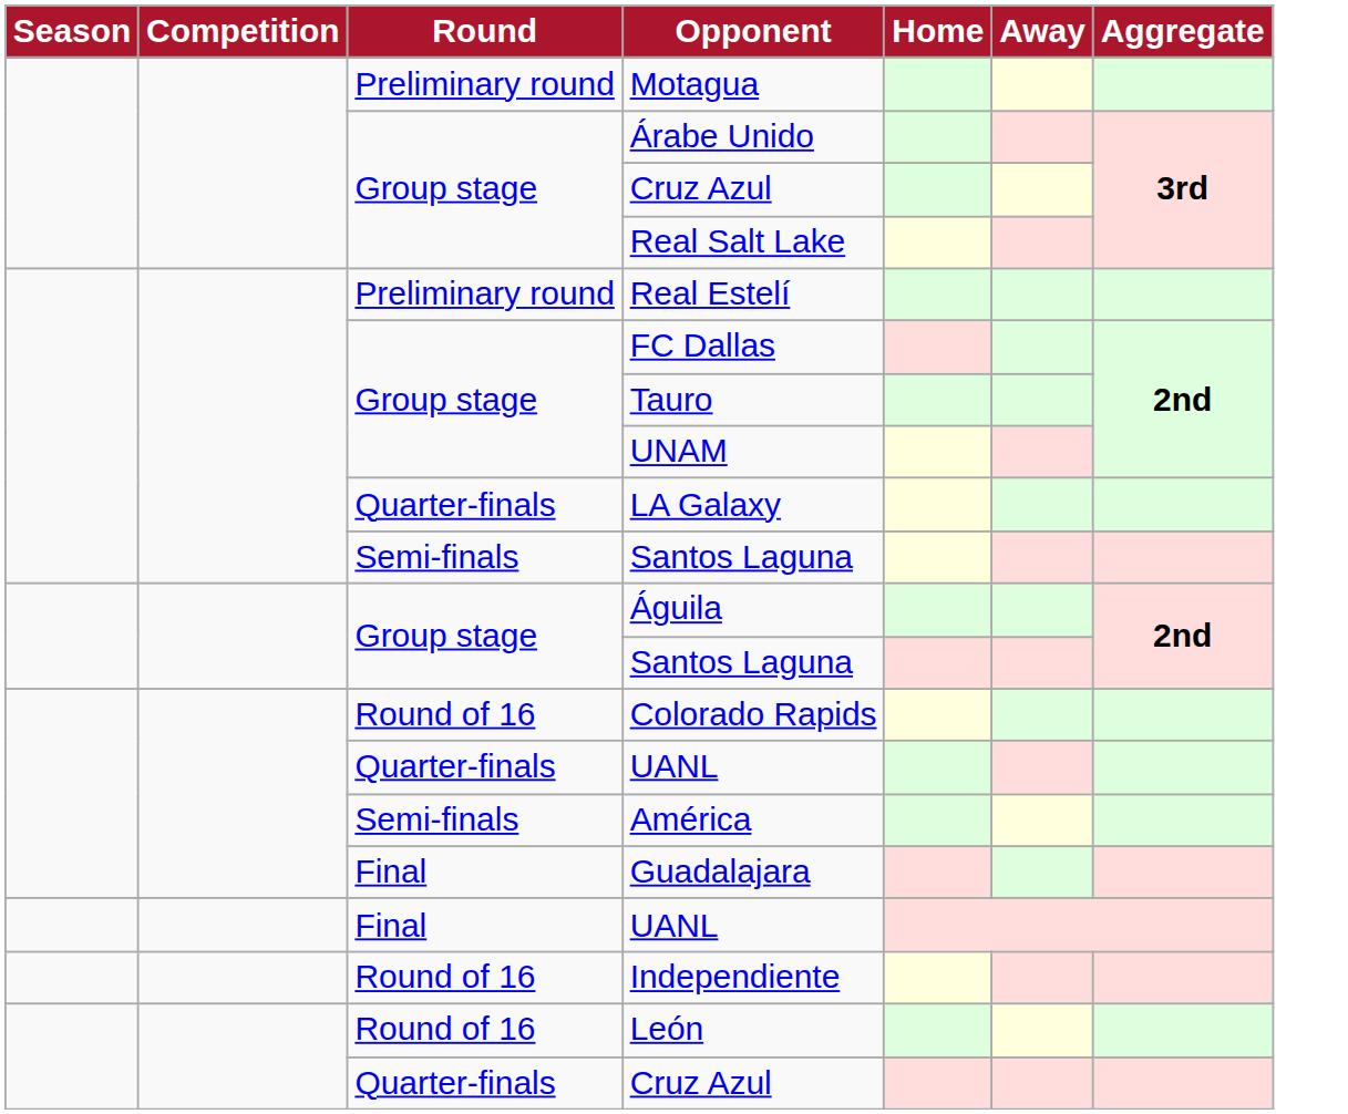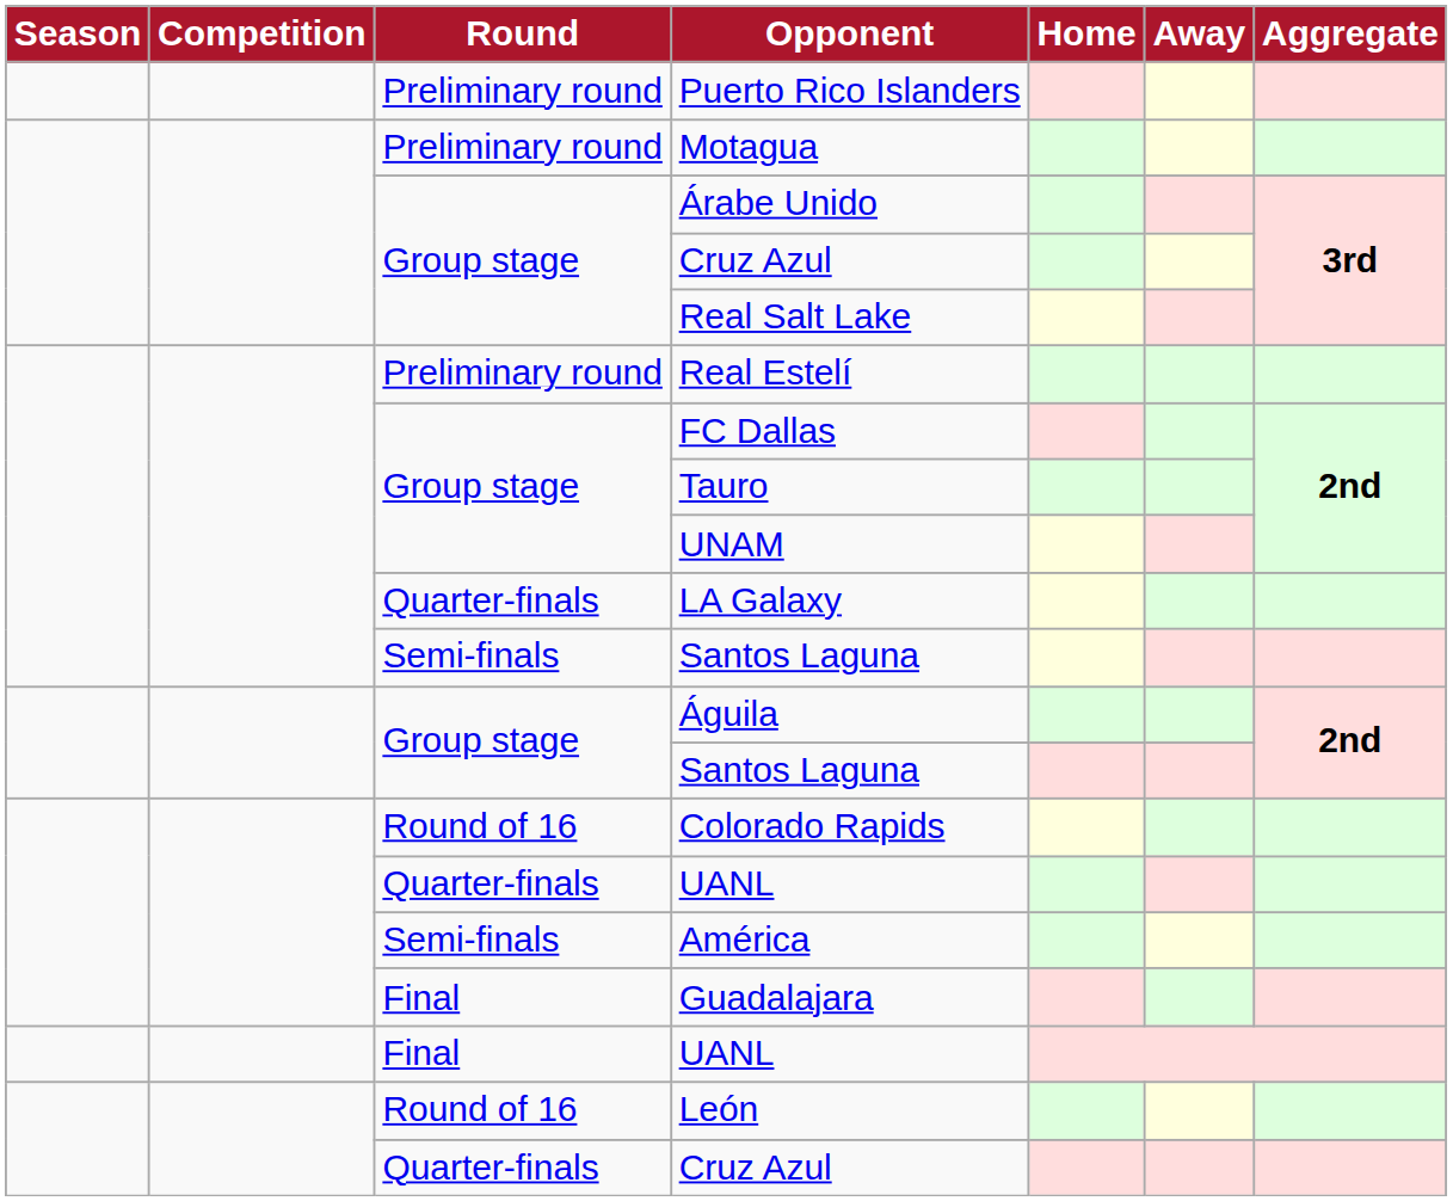+ row: Preliminary round | Puerto Rico Islanders
- row: Round of 16 | Independiente
